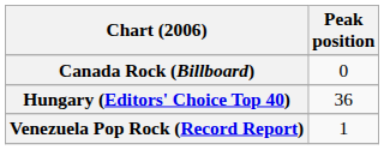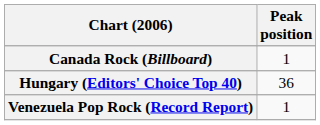Canada Rock (Billboard) | Peak position: 0 -> 1
